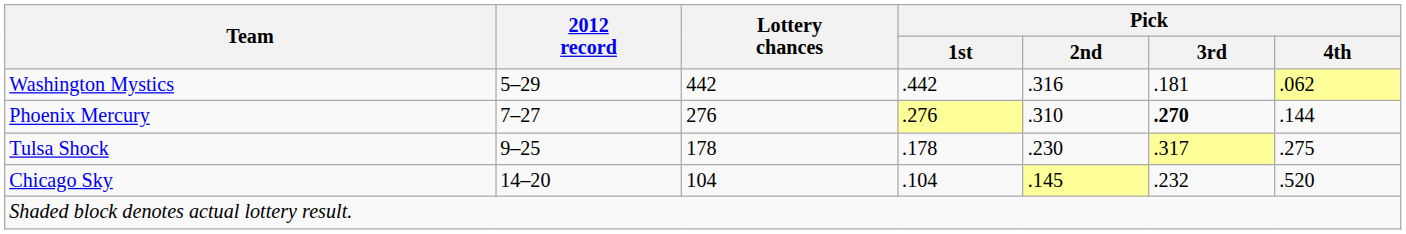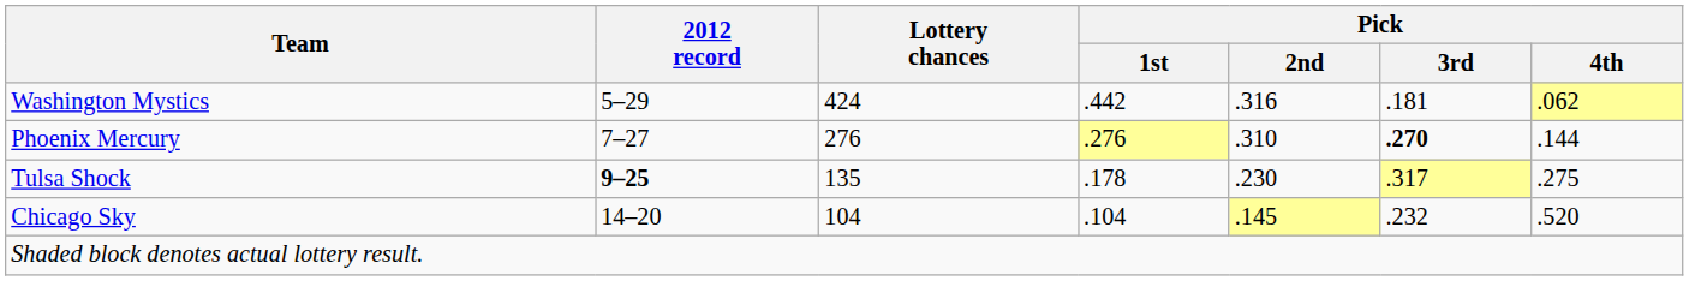Washington Mystics | Lottery chances: 442 -> 424
Tulsa Shock | 2012 record: normal -> bold
Tulsa Shock | Lottery chances: 178 -> 135
